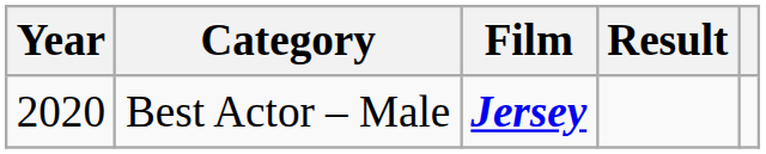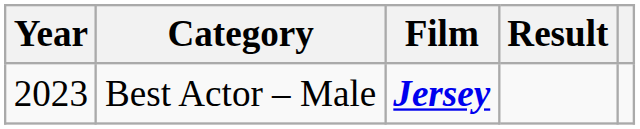Best Actor – Male | Year: 2020 -> 2023
